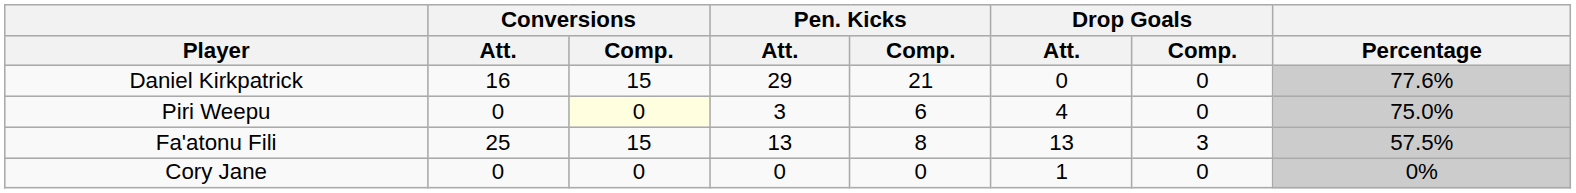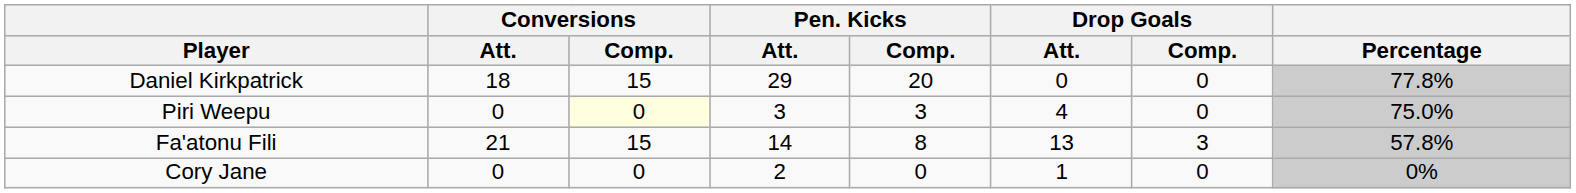Daniel Kirkpatrick | Conversions / Att.: 16 -> 18
Daniel Kirkpatrick | Pen. Kicks / Comp.: 21 -> 20
Daniel Kirkpatrick | Percentage: 77.6% -> 77.8%
Piri Weepu | Pen. Kicks / Comp.: 6 -> 3
Fa'atonu Fili | Conversions / Att.: 25 -> 21
Fa'atonu Fili | Pen. Kicks / Att.: 13 -> 14
Fa'atonu Fili | Percentage: 57.5% -> 57.8%
Cory Jane | Pen. Kicks / Att.: 0 -> 2
